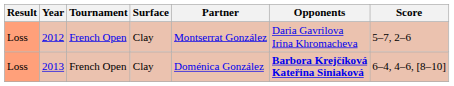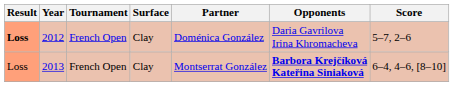2012 | Result: normal -> bold
2012 | Partner: Montserrat González -> Doménica González
2013 | Partner: Doménica González -> Montserrat González
